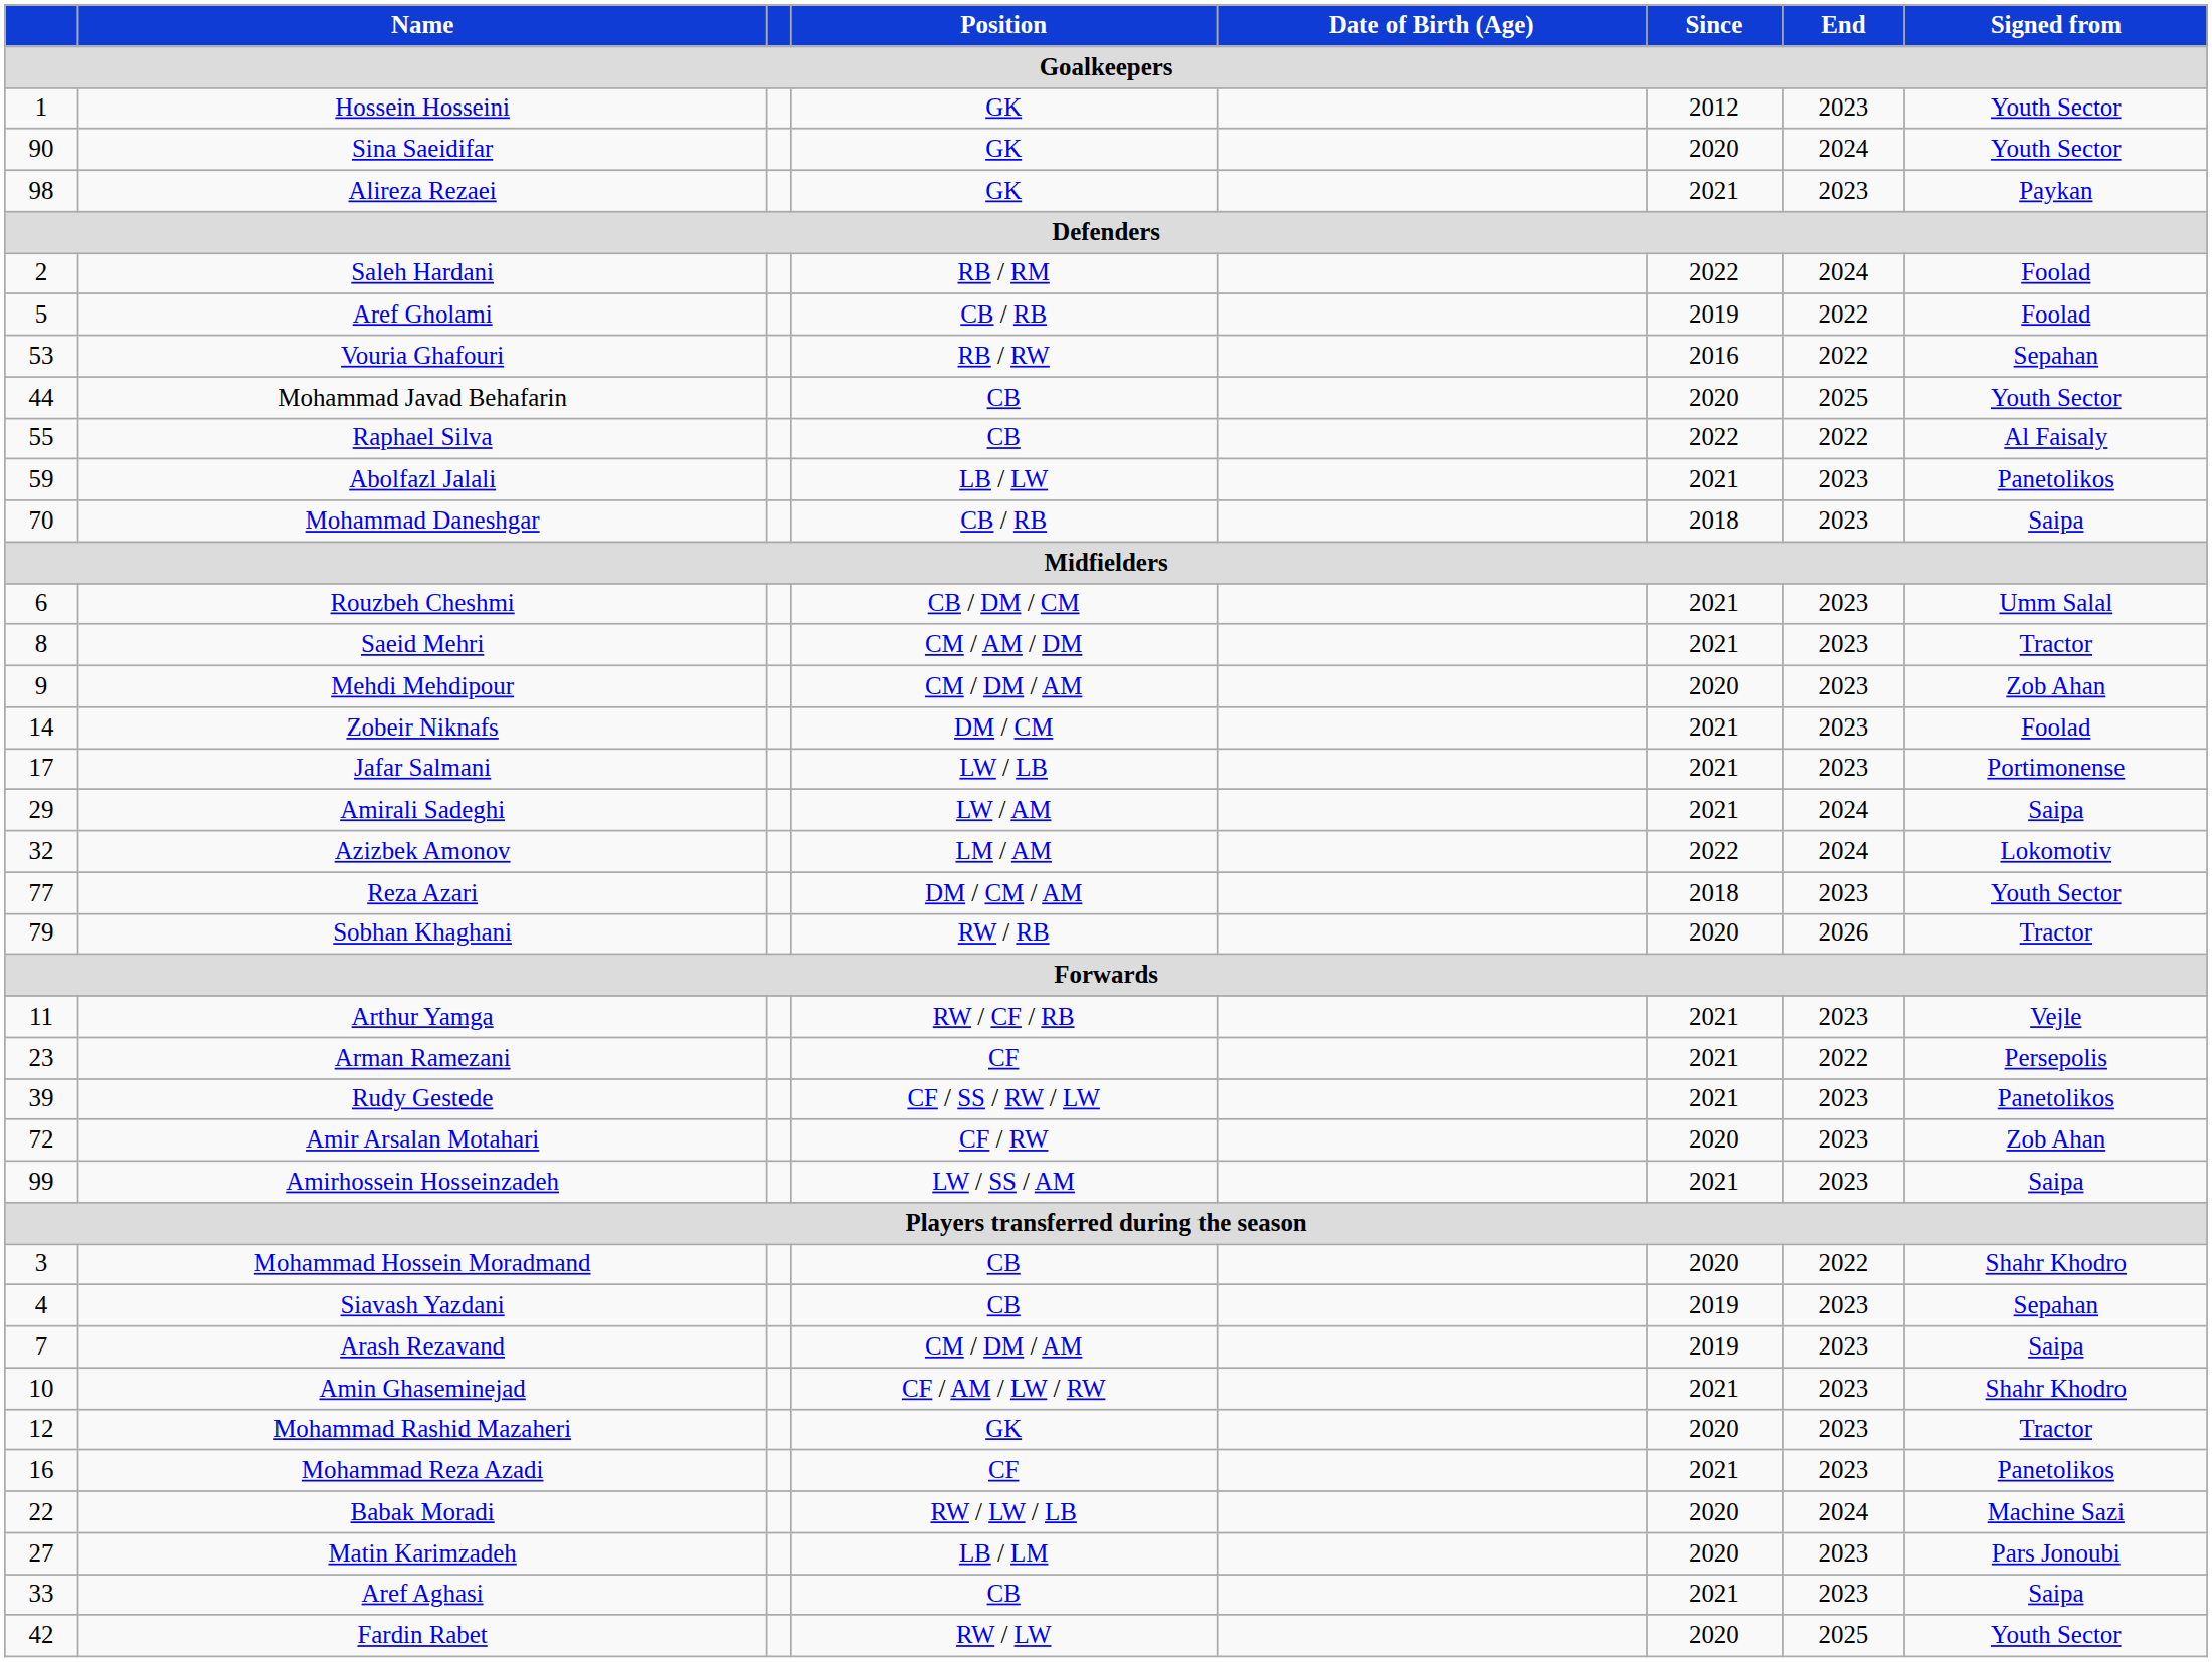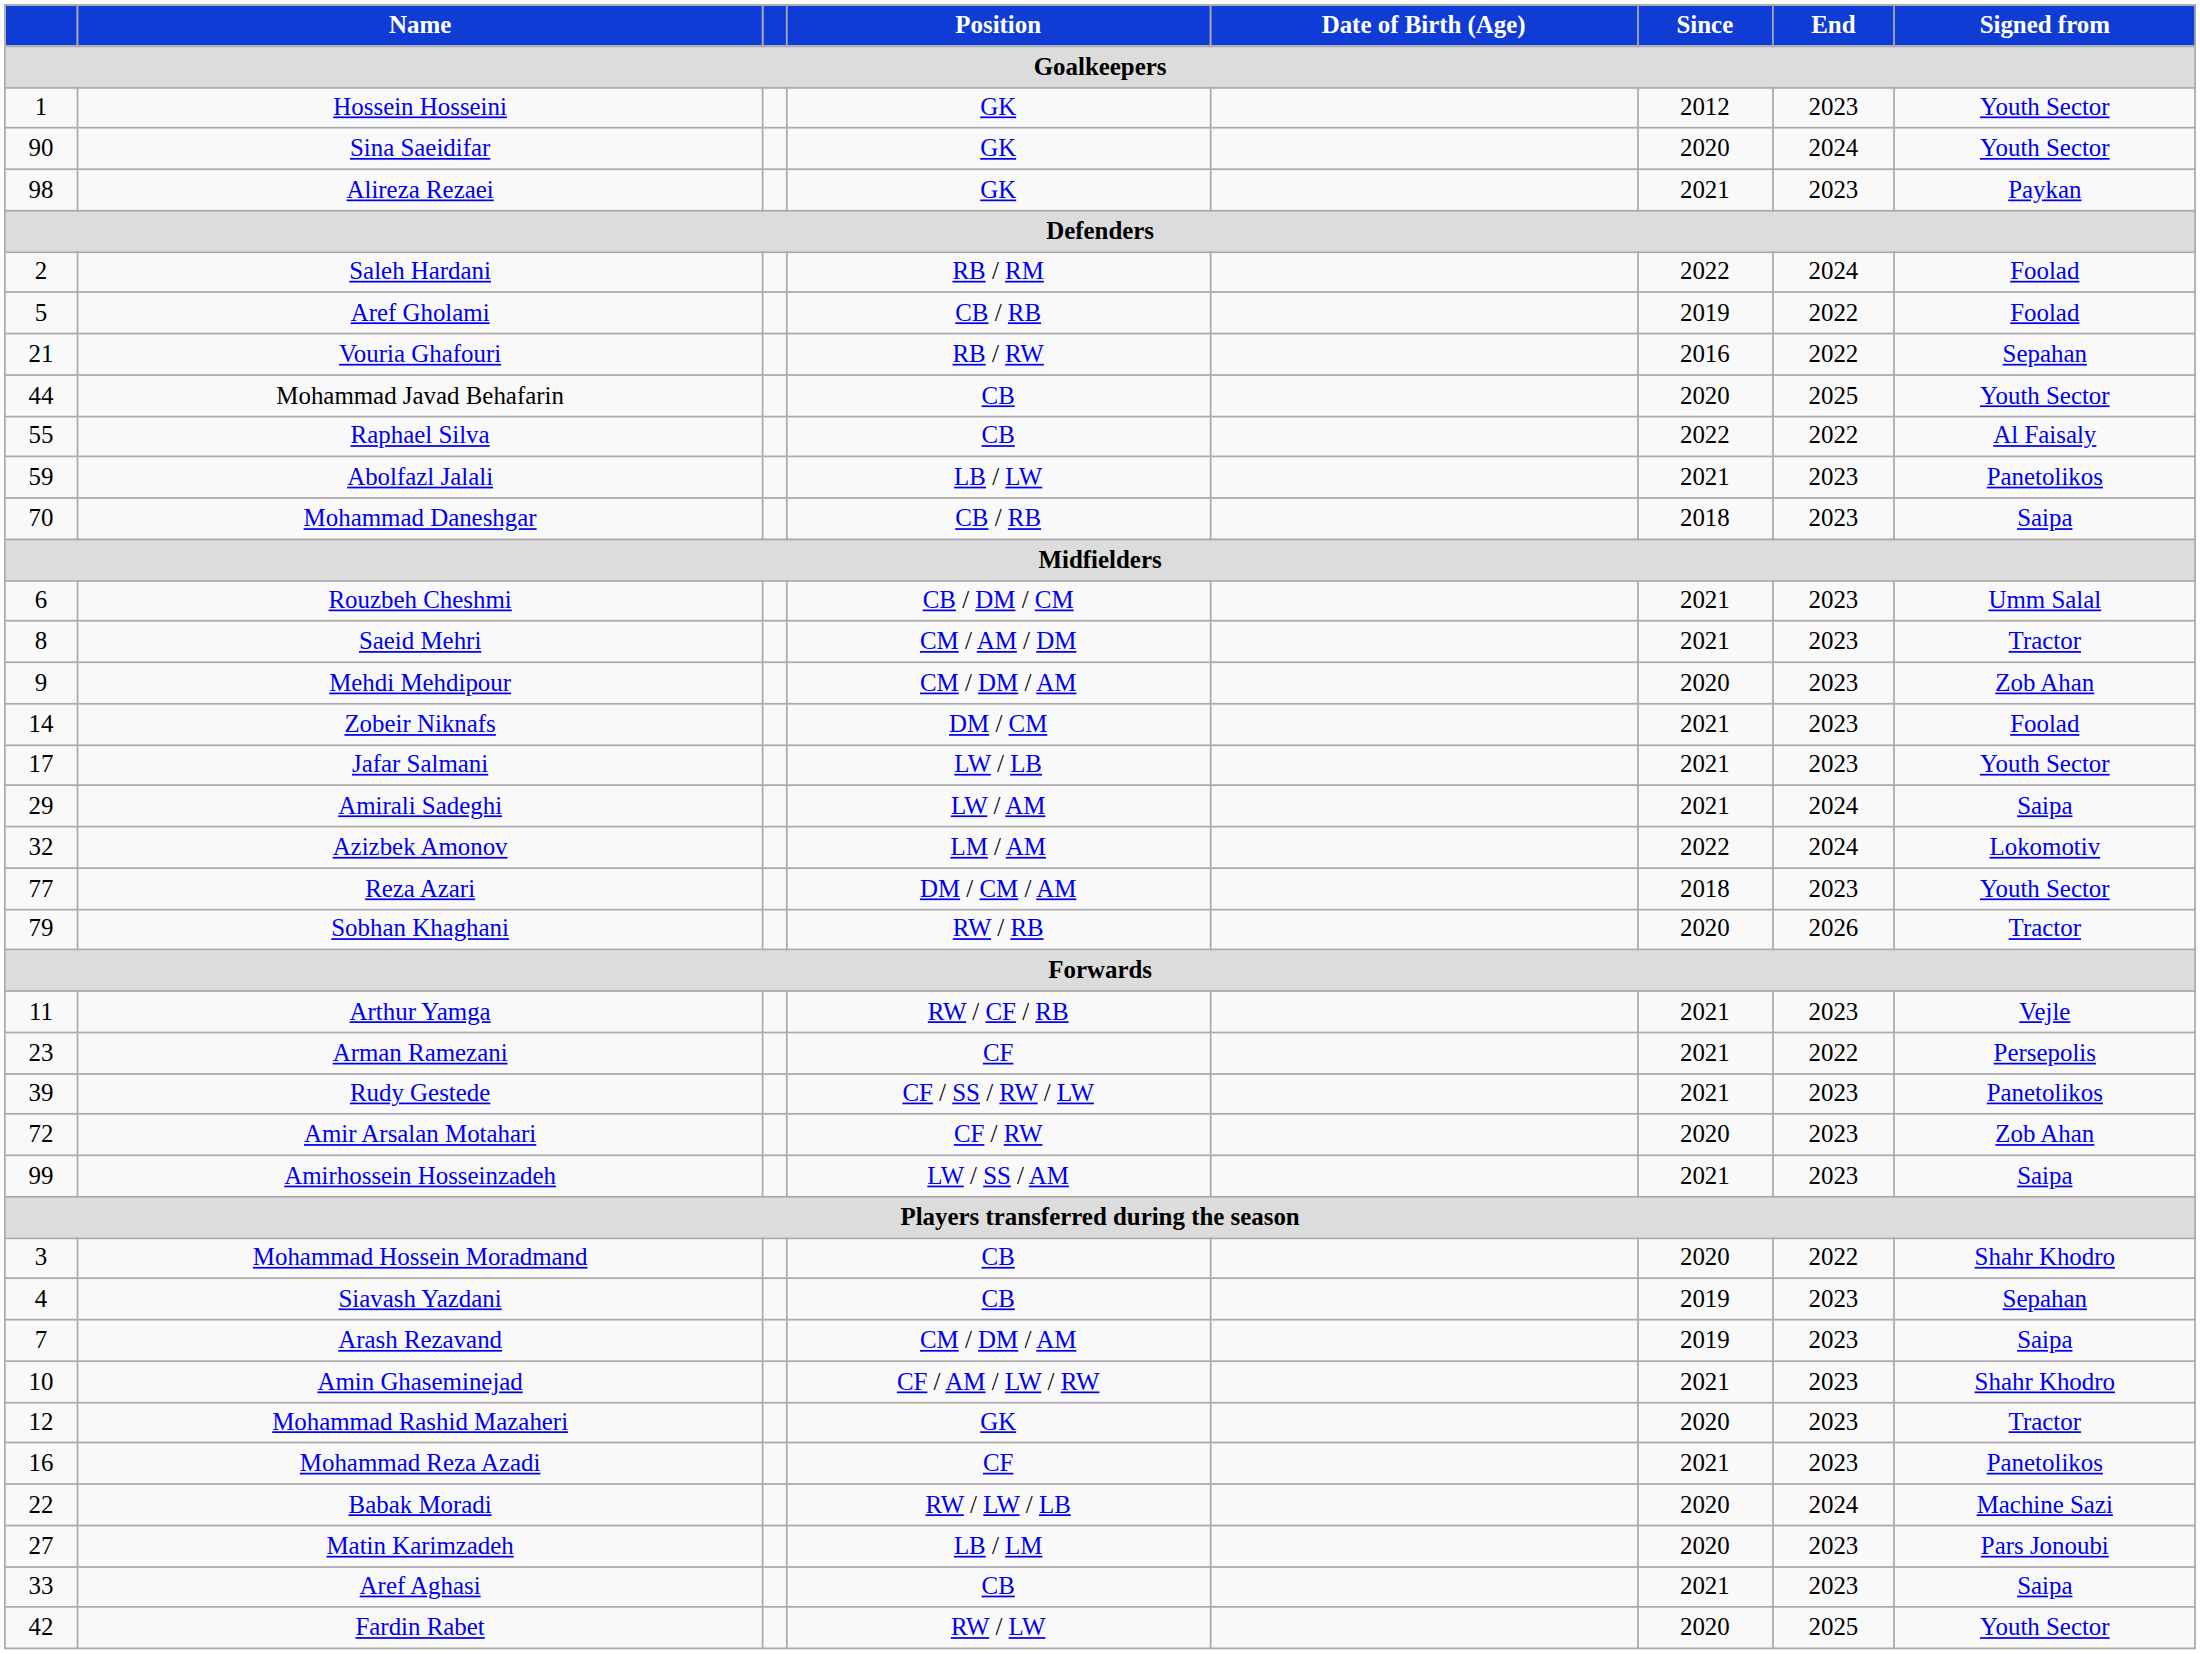Vouria Ghafouri | column 1: 53 -> 21
Jafar Salmani | Signed from / Goalkeepers: Portimonense -> Youth Sector
